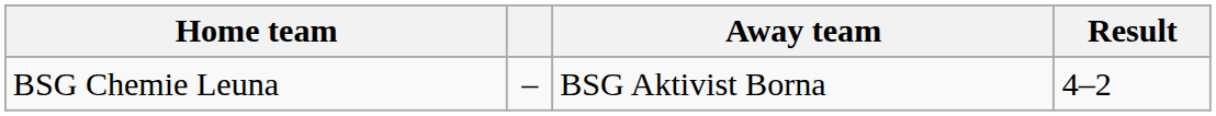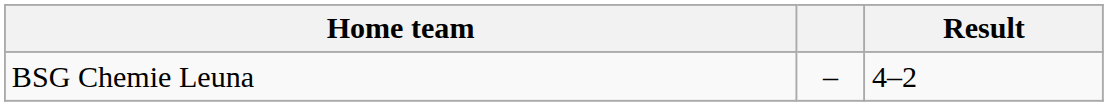- column: Away team | BSG Aktivist Borna
